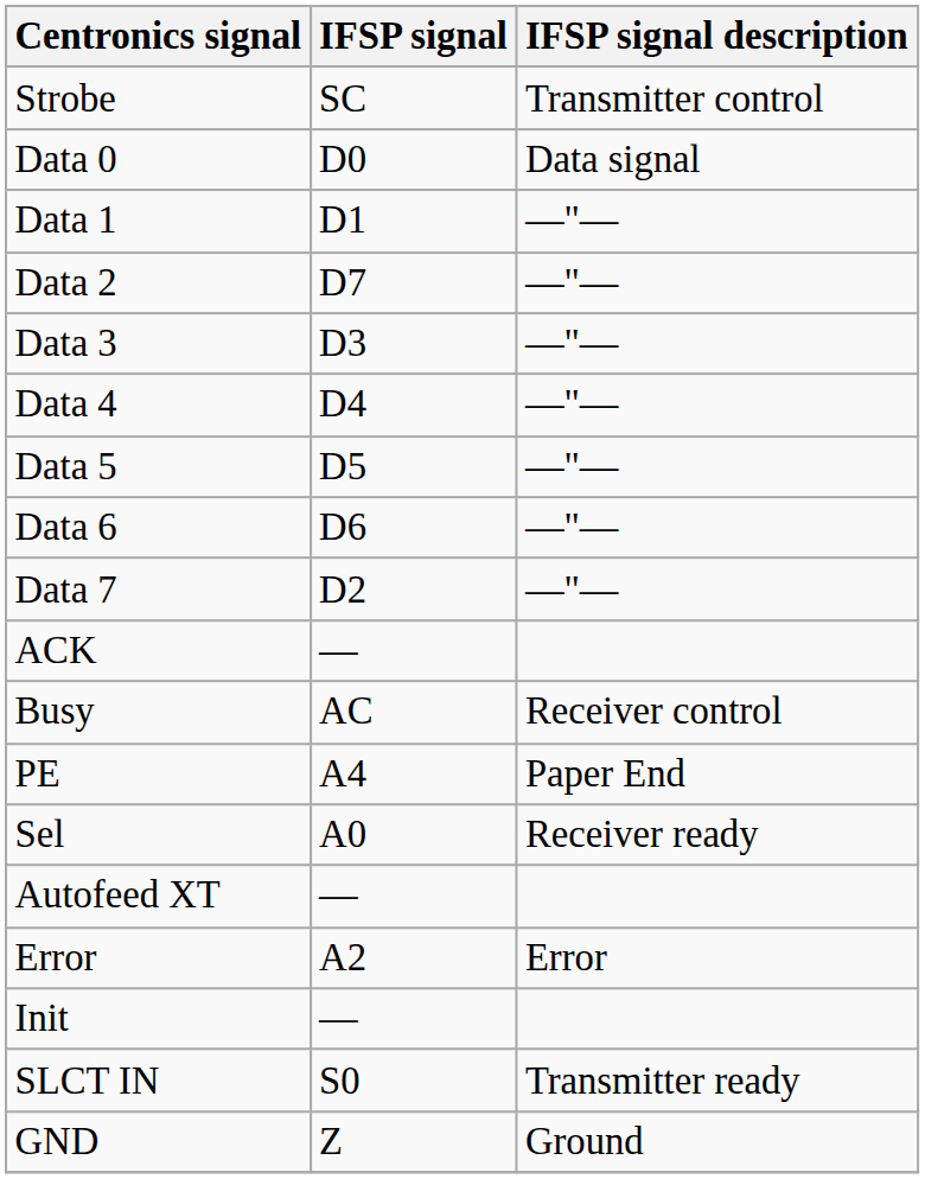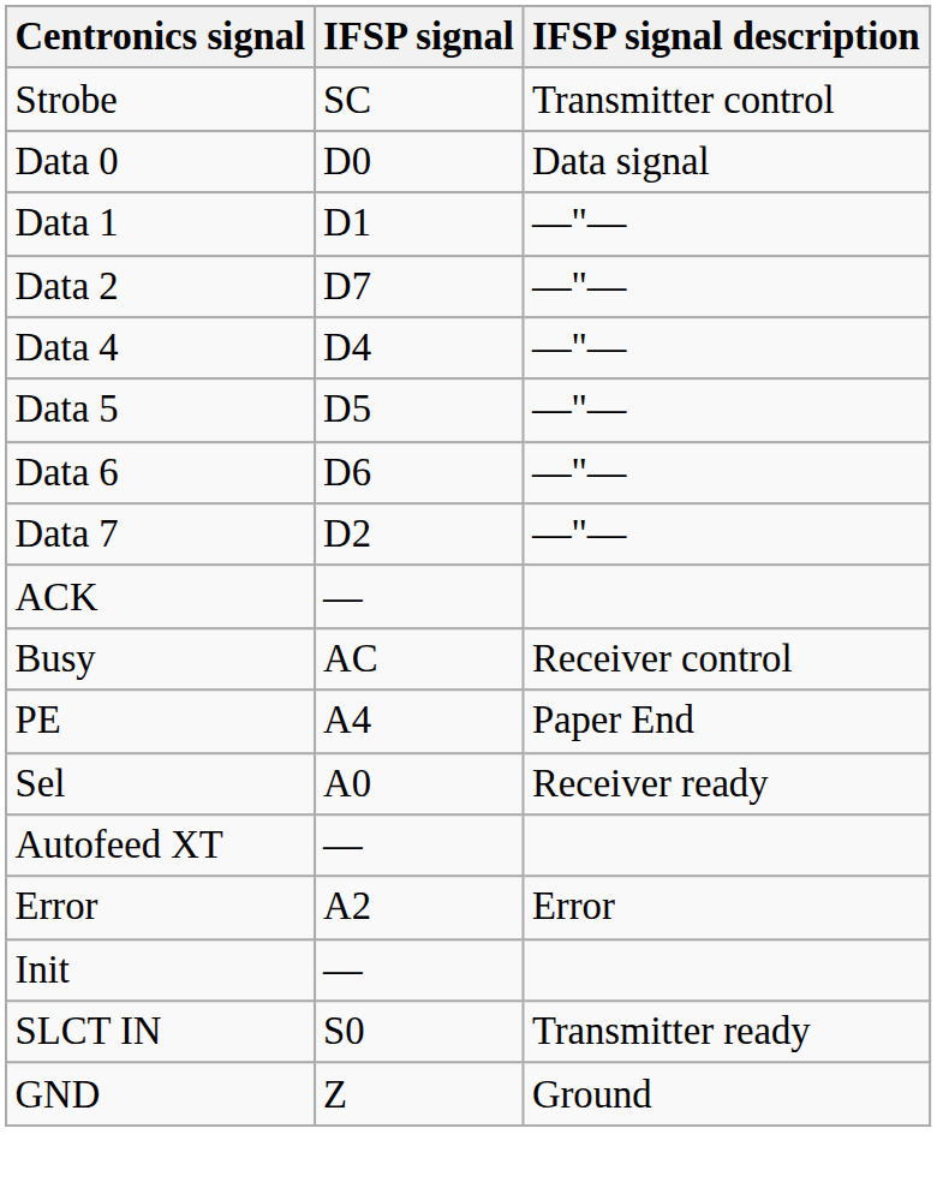- row: Data 3 | D3 | —"—
